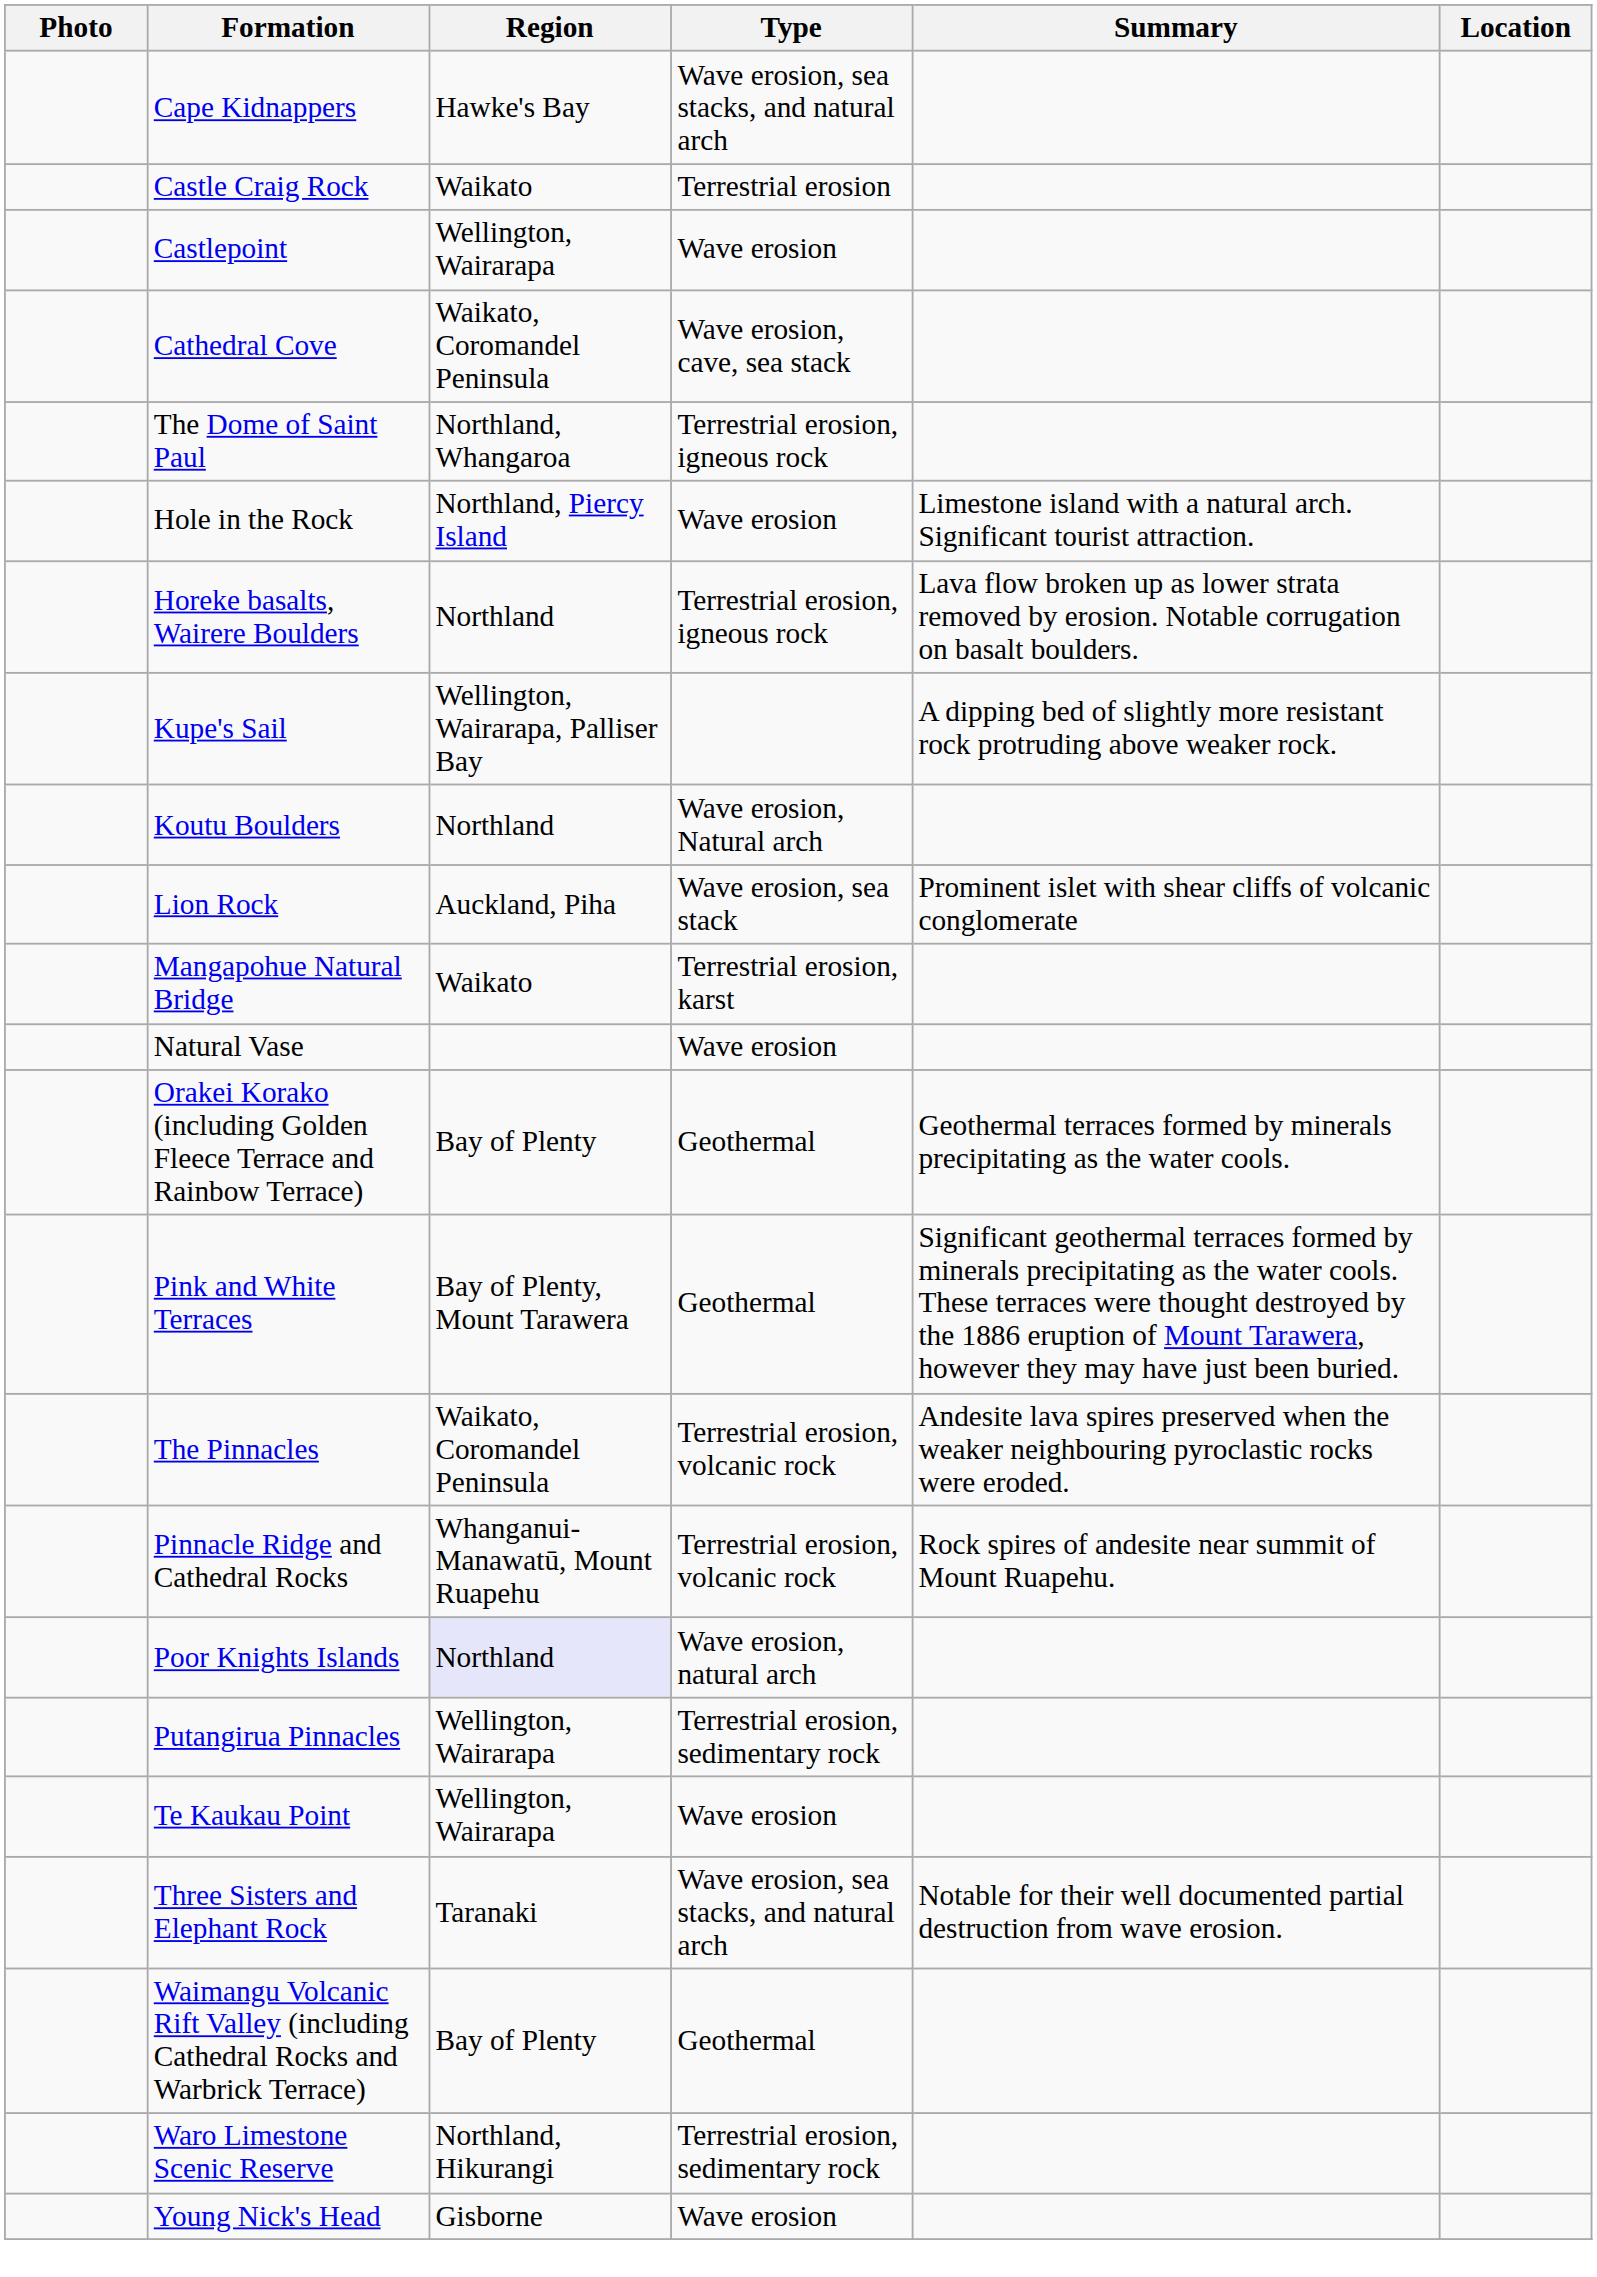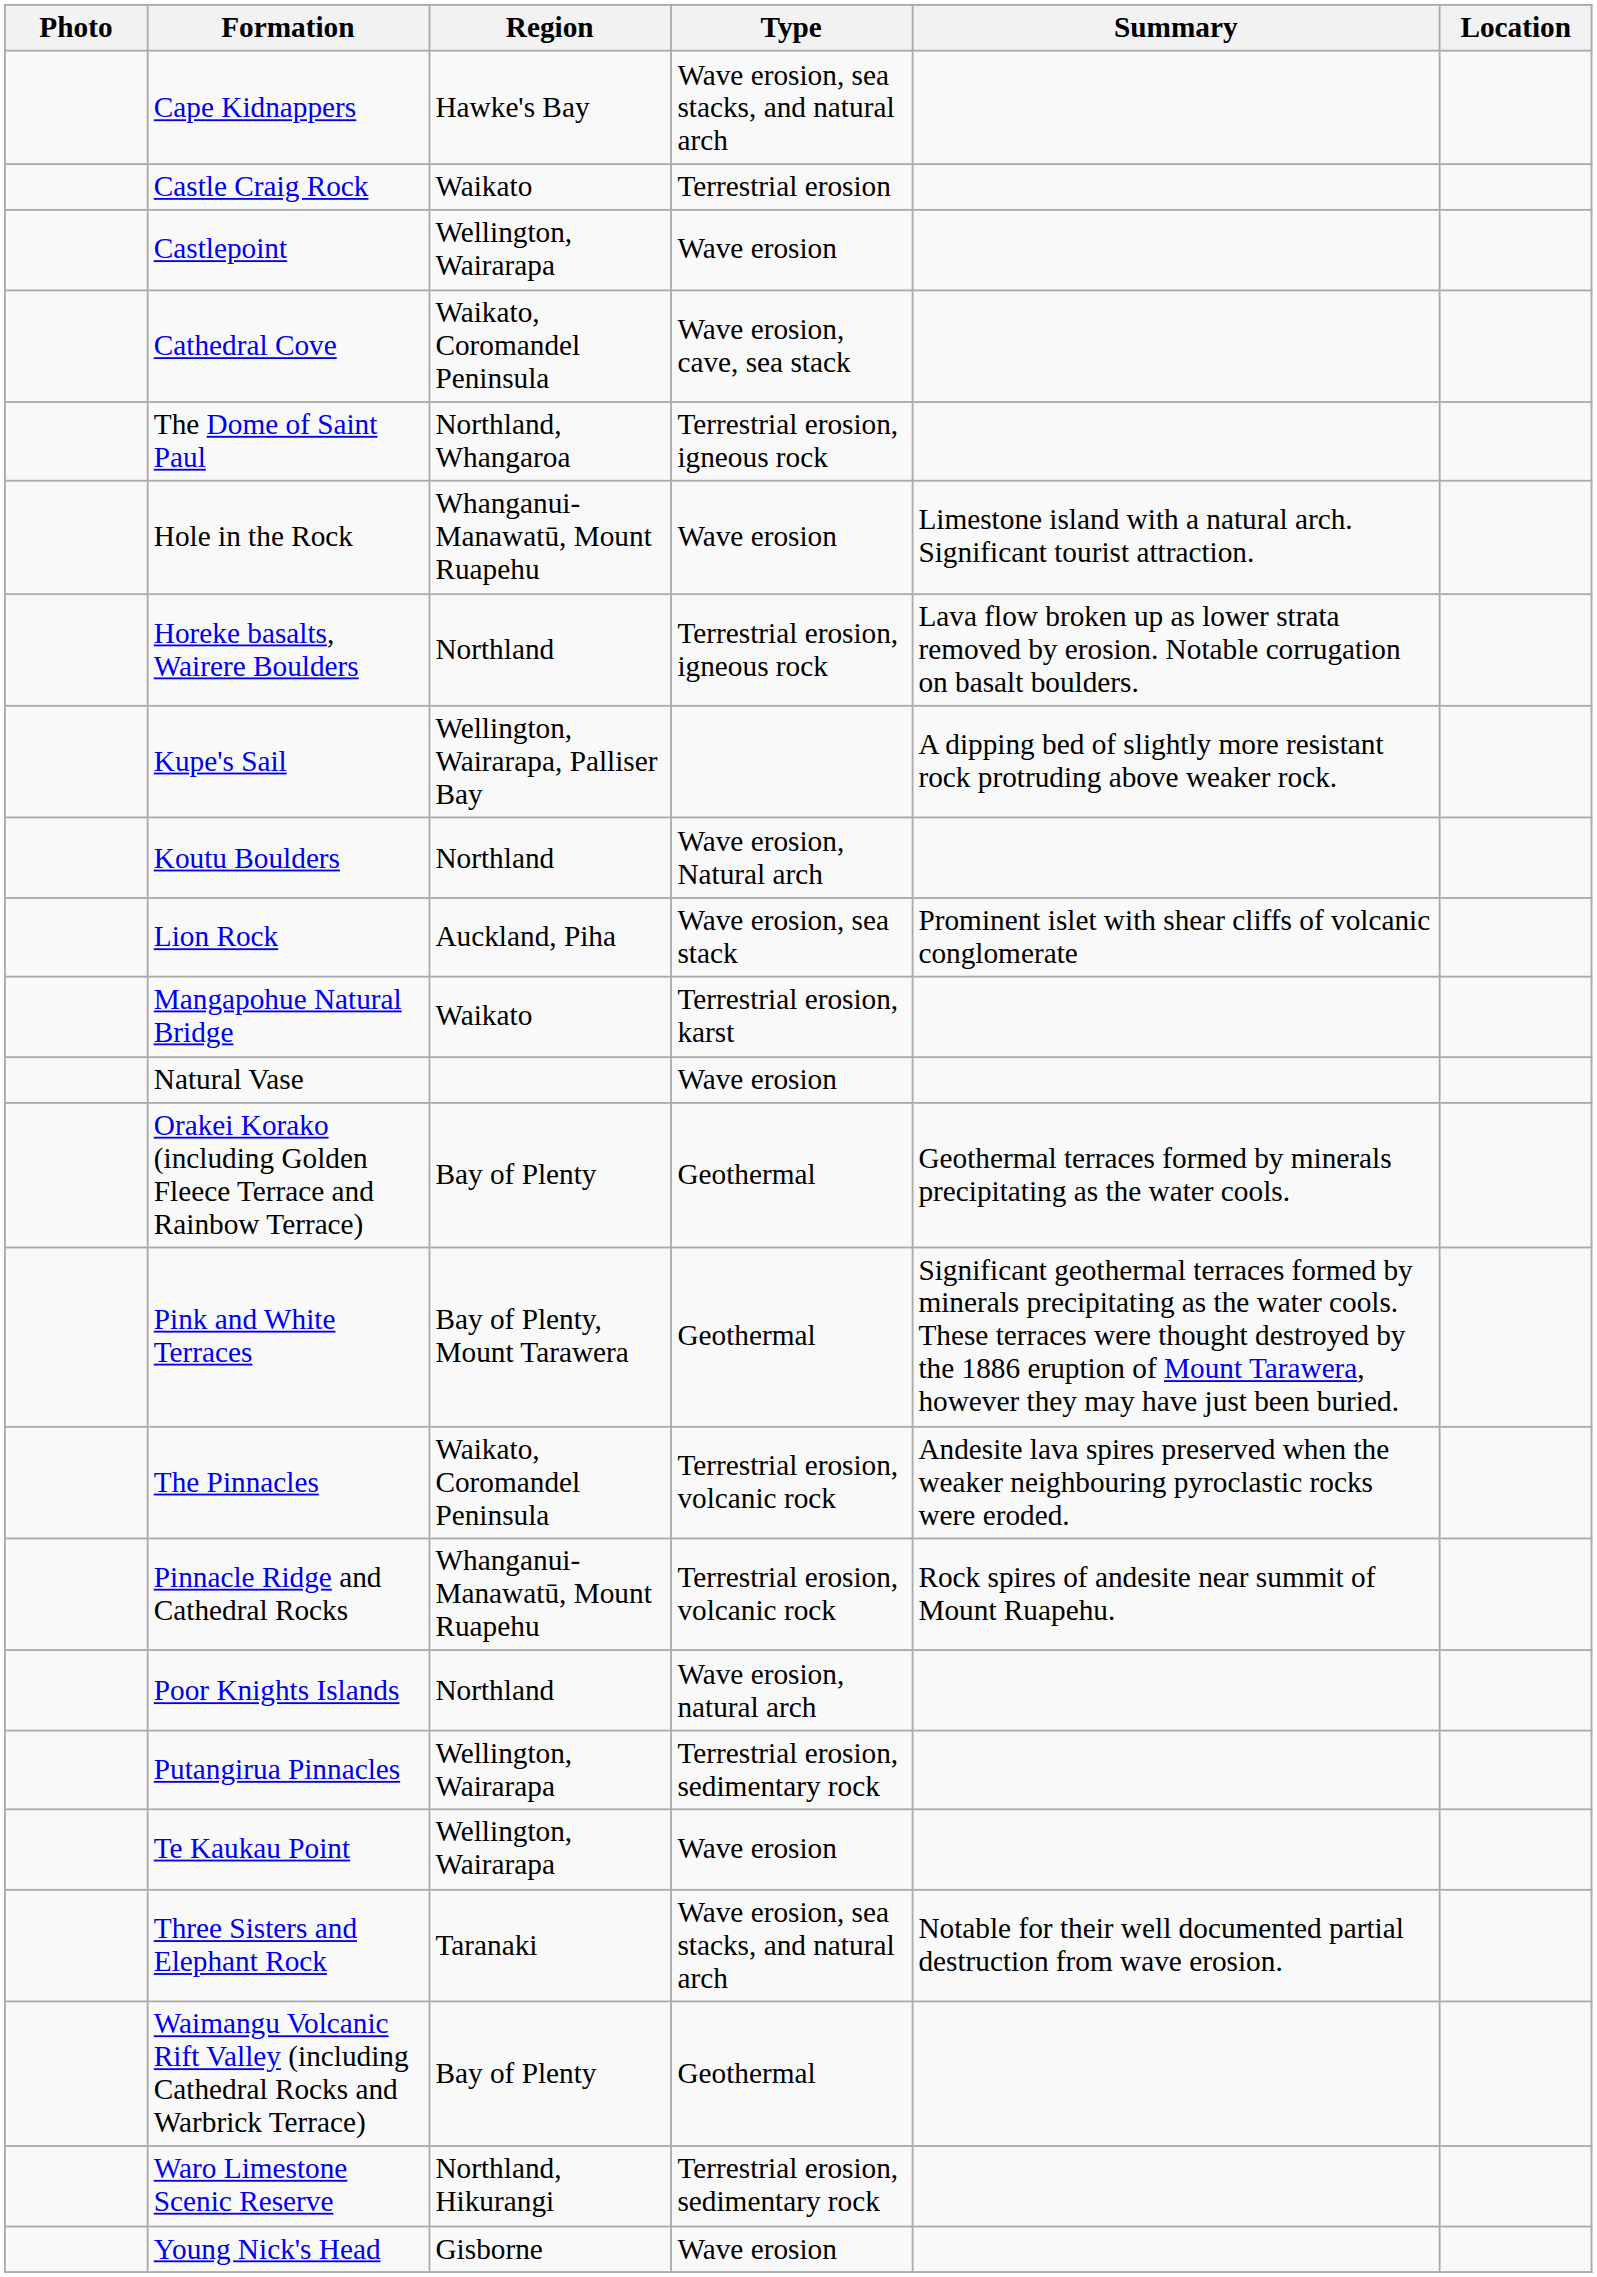Hole in the Rock | Region: Northland, Piercy Island -> Whanganui-Manawatū, Mount Ruapehu
Poor Knights Islands | Region: lavender background -> no background
